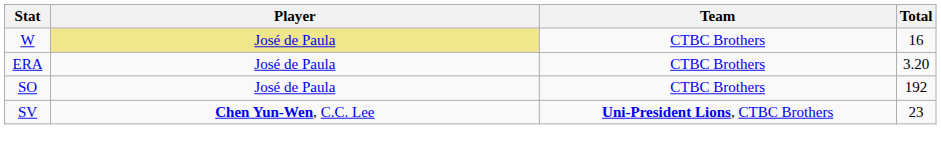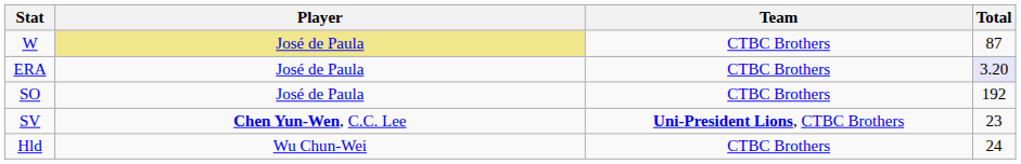W | Total: 16 -> 87
ERA | Total: no background -> lavender background
+ row: Hld | Wu Chun-Wei | CTBC Brothers | 24
